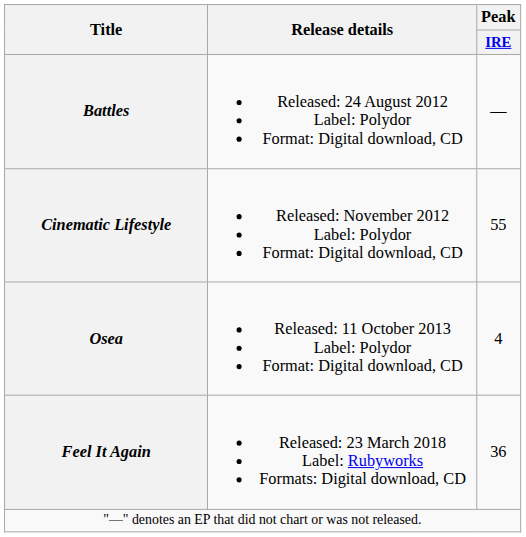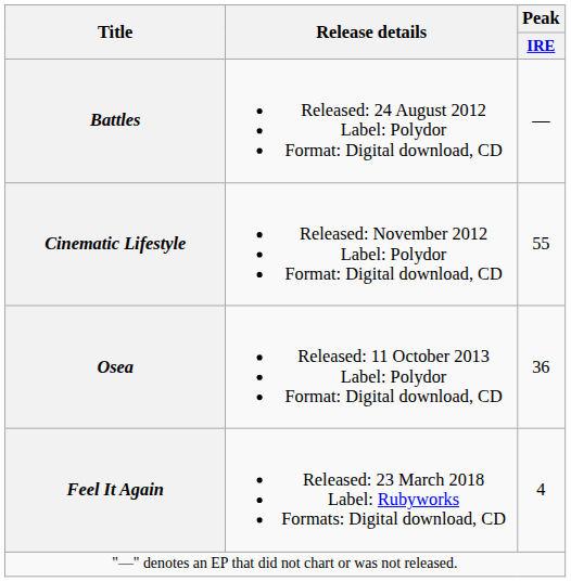Osea | Peak / IRE: 4 -> 36
Feel It Again | Peak / IRE: 36 -> 4
